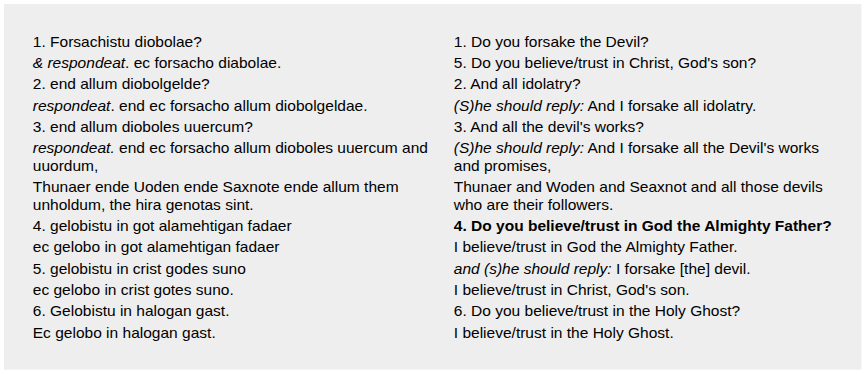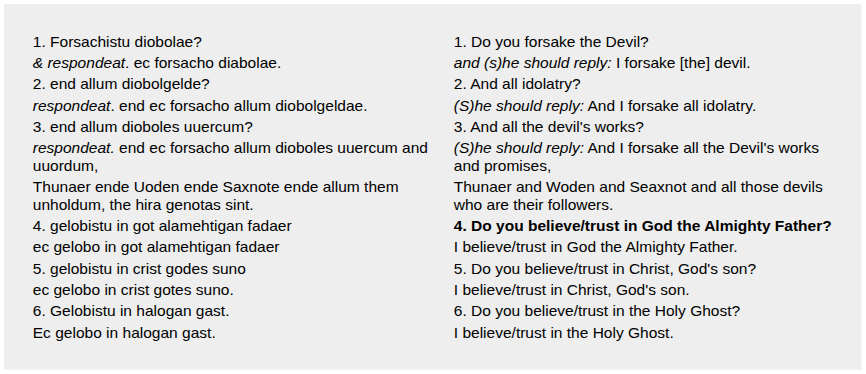& respondeat. ec forsacho diabolae. | column 2: 5. Do you believe/trust in Christ, God's son? -> and (s)he should reply: I forsake [the] devil.
5. gelobistu in crist godes suno | column 2: and (s)he should reply: I forsake [the] devil. -> 5. Do you believe/trust in Christ, God's son?
